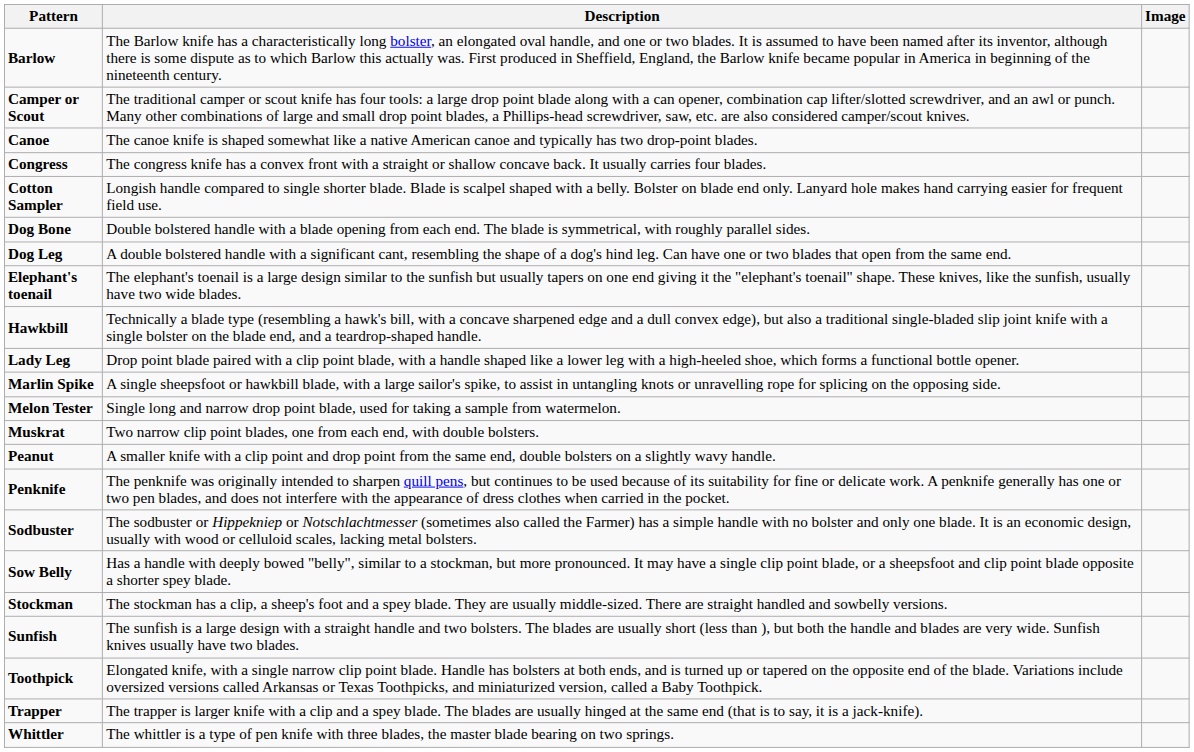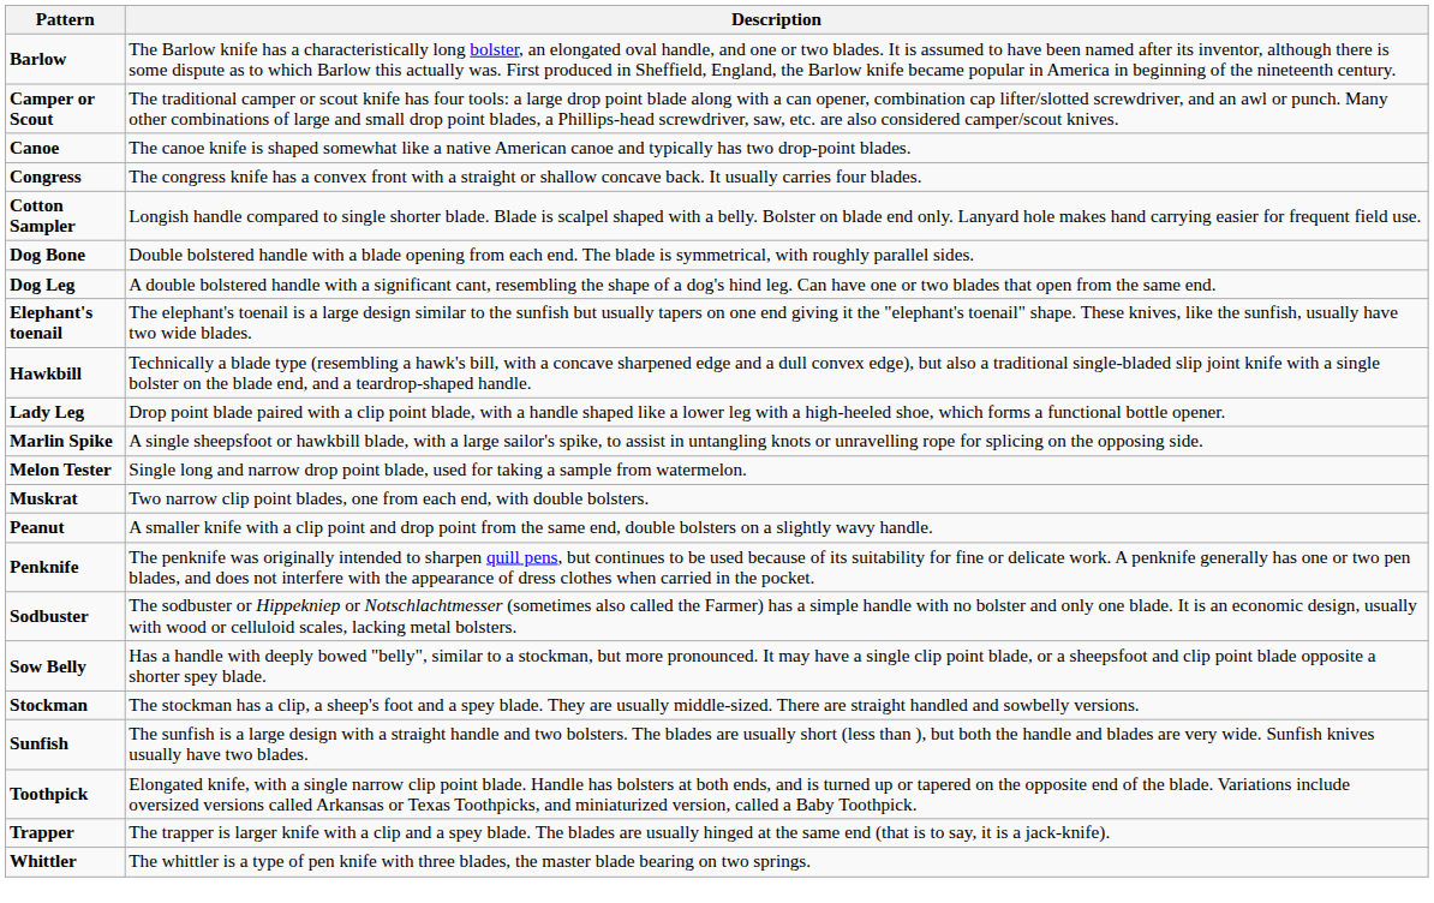- column: Image
